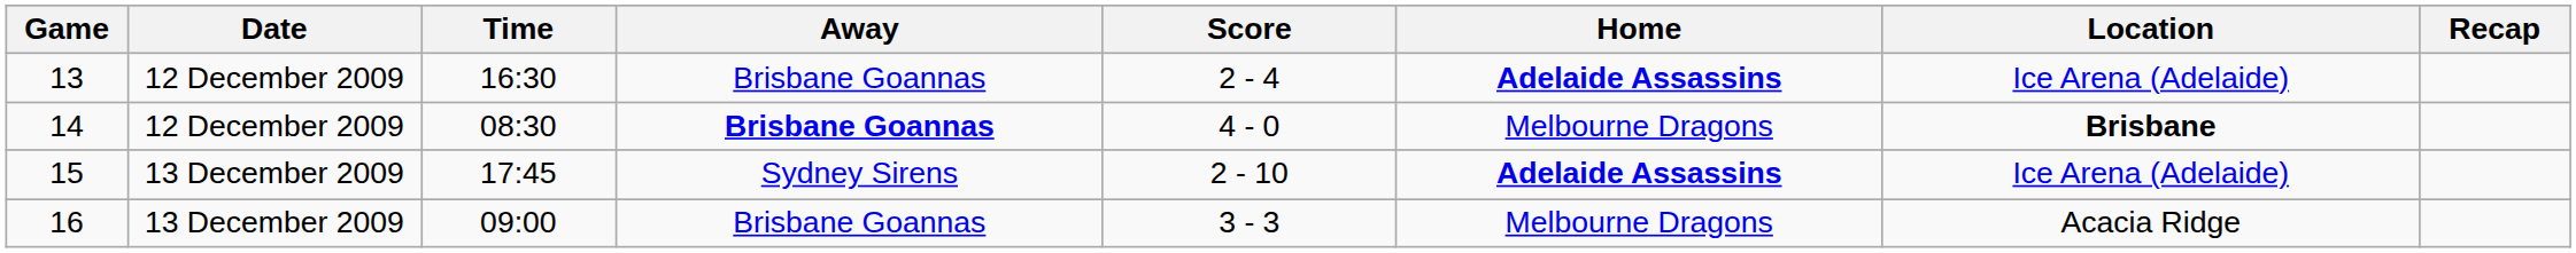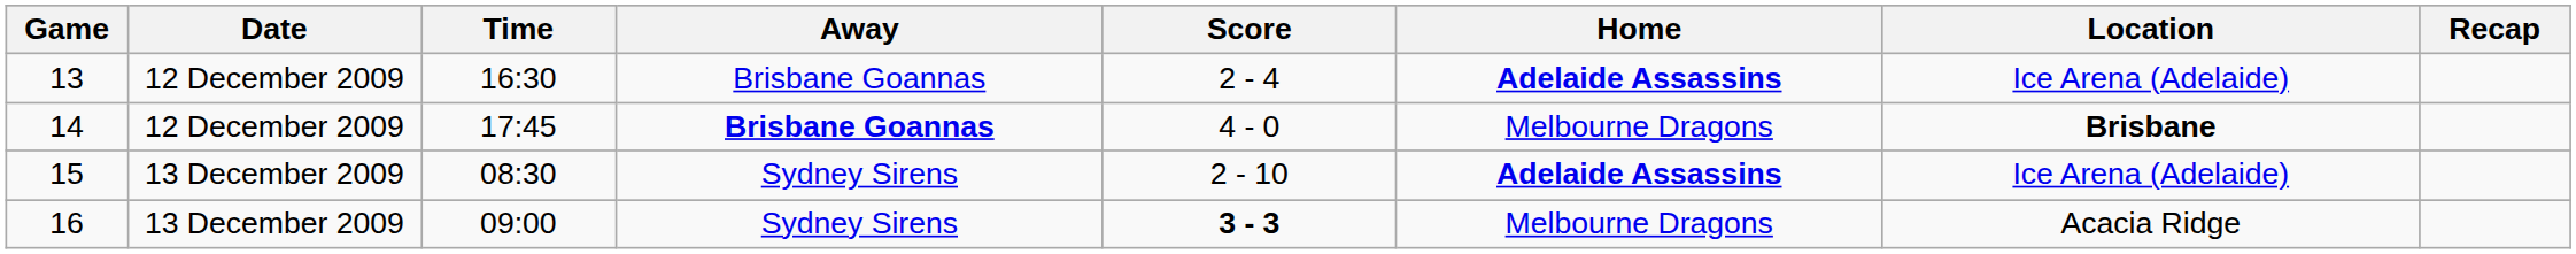14 | Time: 08:30 -> 17:45
15 | Time: 17:45 -> 08:30
16 | Away: Brisbane Goannas -> Sydney Sirens
16 | Score: normal -> bold
